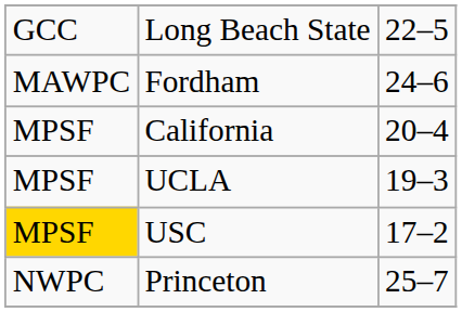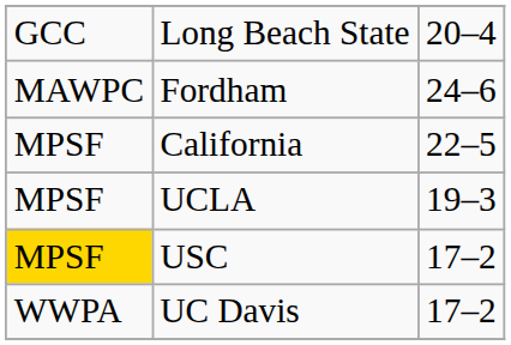Long Beach State | column 3: 22–5 -> 20–4
California | column 3: 20–4 -> 22–5
- row: NWPC | Princeton | 25–7
+ row: WWPA | UC Davis | 17–2
